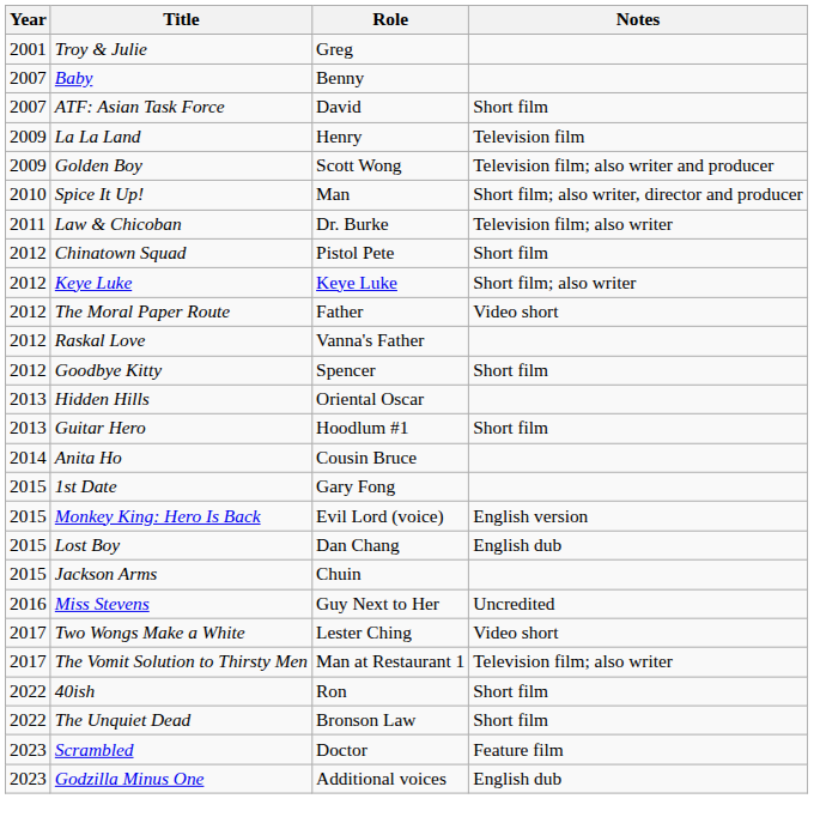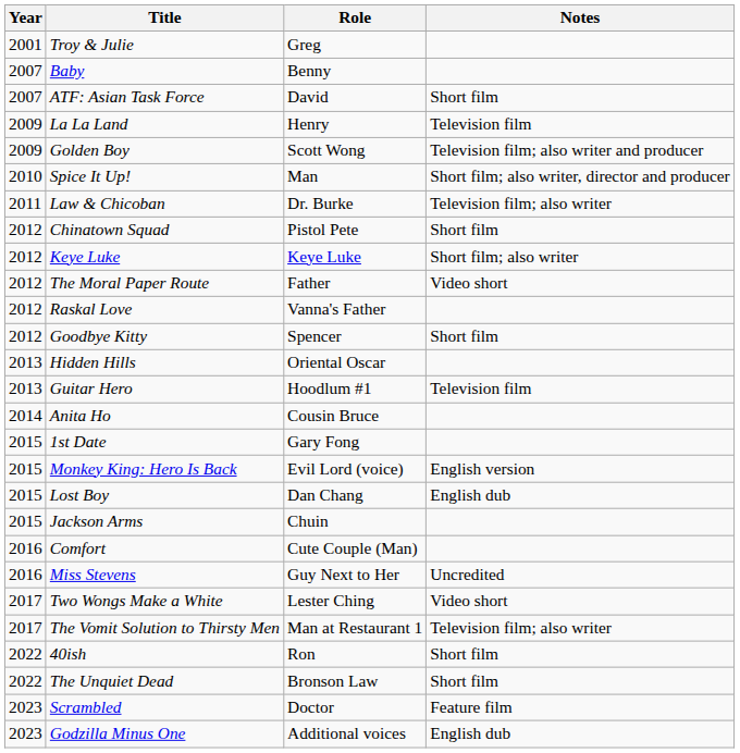Guitar Hero | Notes: Short film -> Television film
+ row: 2016 | Comfort | Cute Couple (Man)
